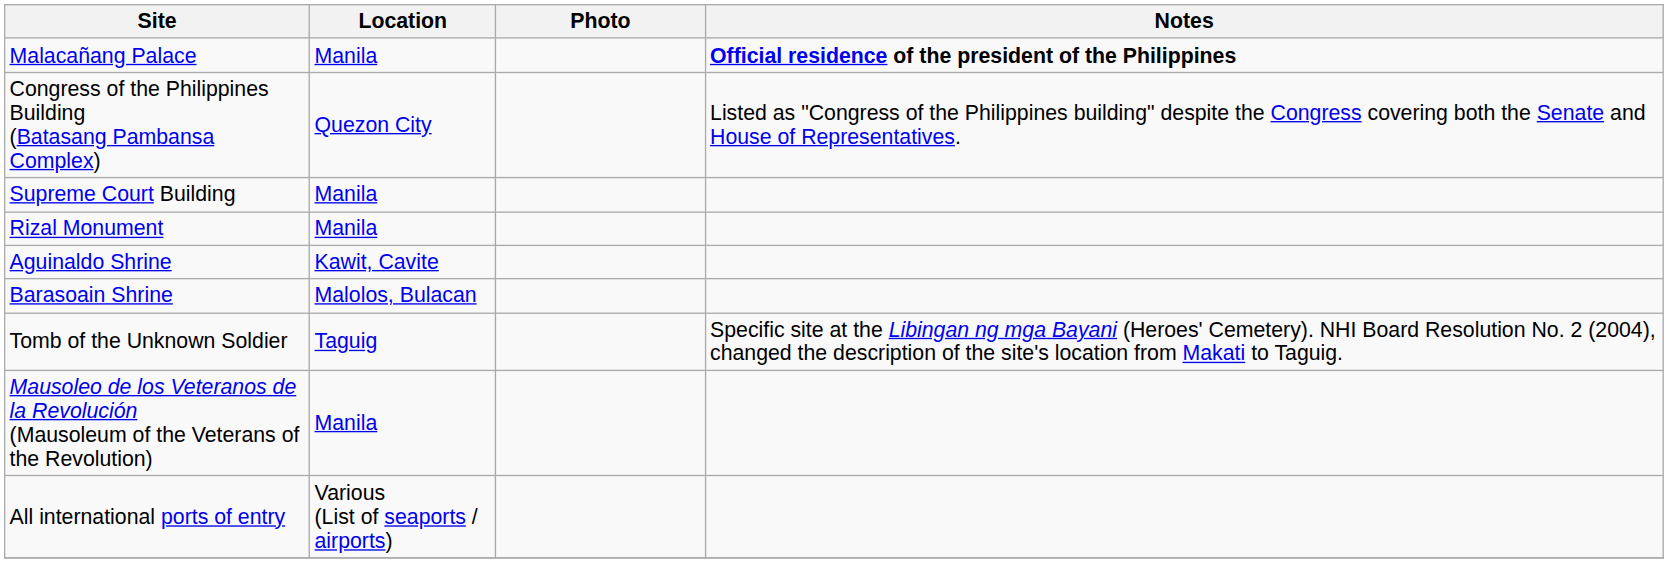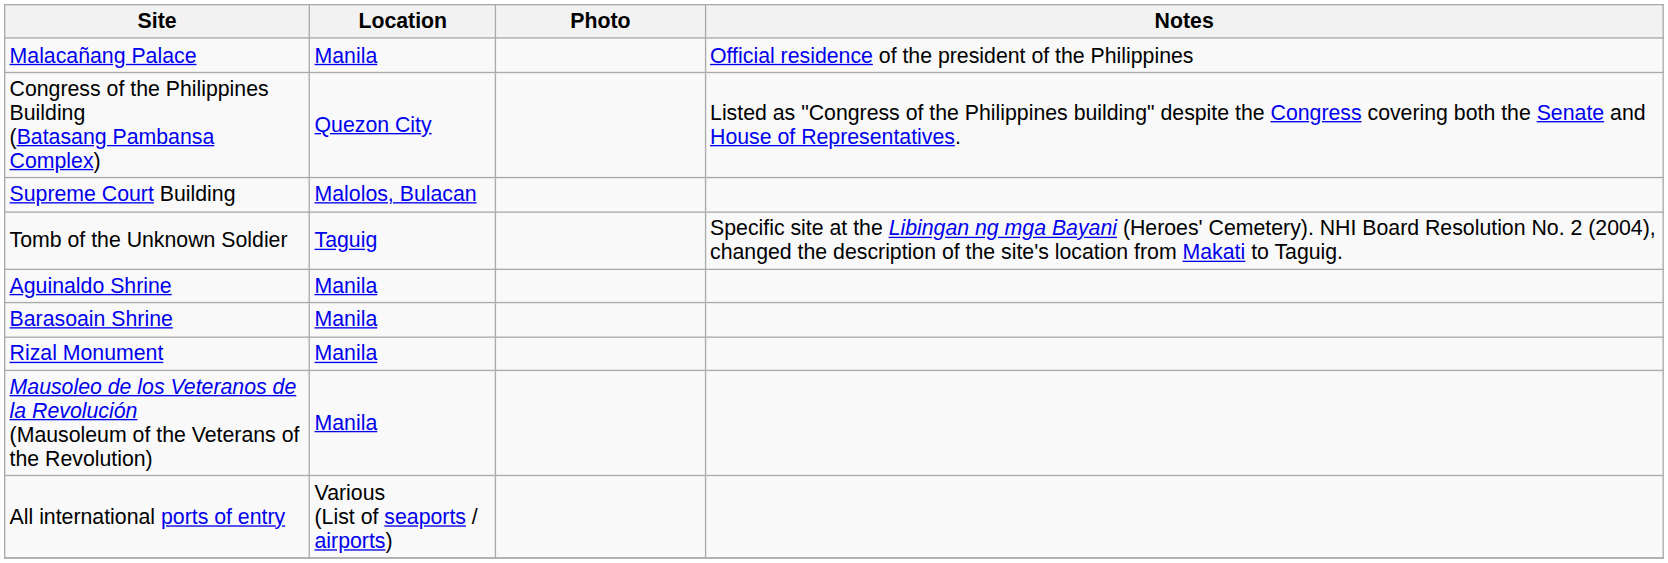Malacañang Palace | Notes: bold -> normal
Supreme Court Building | Location: Manila -> Malolos, Bulacan
rows swapped: Rizal Monument <-> Tomb of the Unknown Soldier
Aguinaldo Shrine | Location: Kawit, Cavite -> Manila
Barasoain Shrine | Location: Malolos, Bulacan -> Manila
